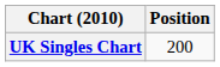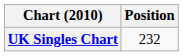UK Singles Chart | Position: 200 -> 232
